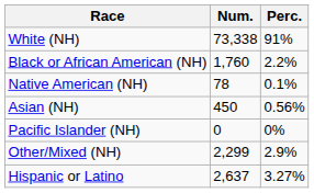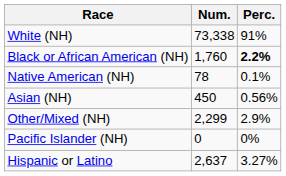Black or African American (NH) | Perc.: normal -> bold
rows swapped: Pacific Islander (NH) <-> Other/Mixed (NH)
